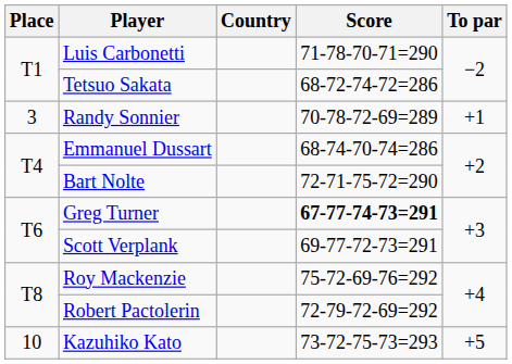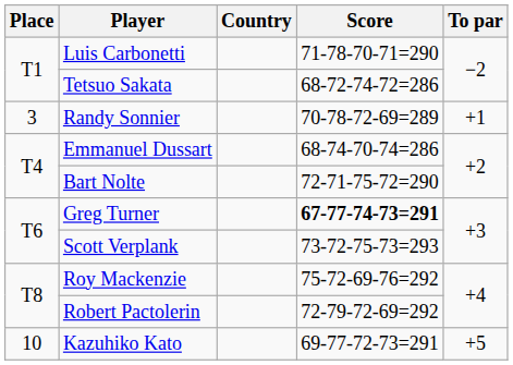Scott Verplank | Score: 69-77-72-73=291 -> 73-72-75-73=293
Kazuhiko Kato | Score: 73-72-75-73=293 -> 69-77-72-73=291
